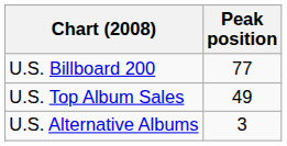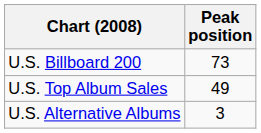U.S. Billboard 200 | Peak position: 77 -> 73
